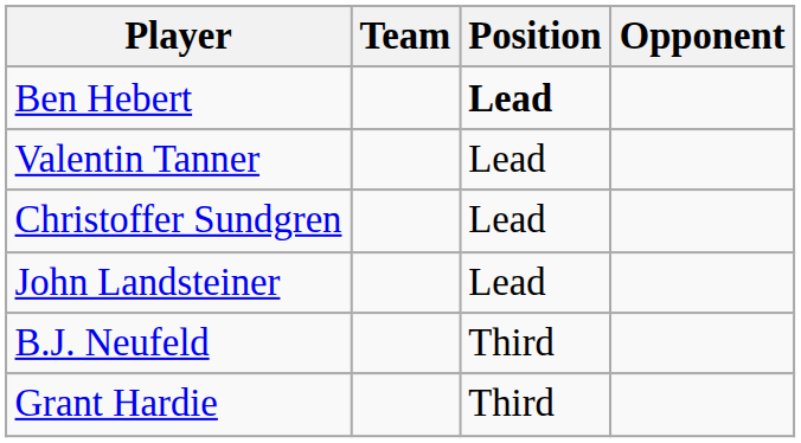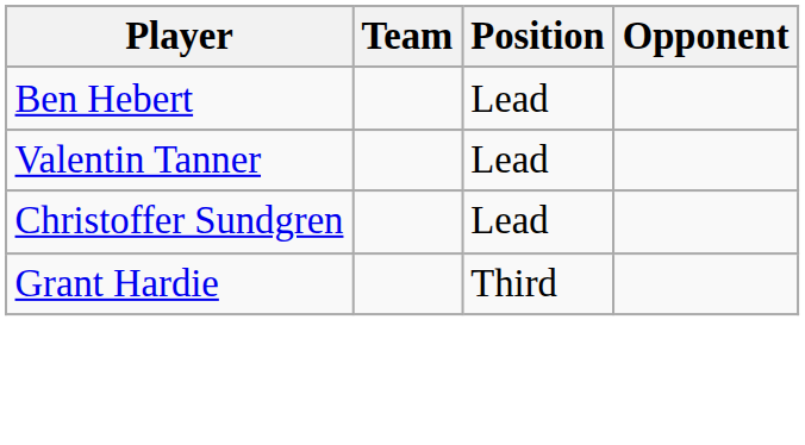Ben Hebert | Position: bold -> normal
- row: John Landsteiner | Lead
- row: B.J. Neufeld | Third
